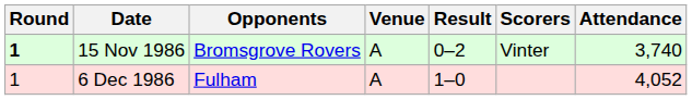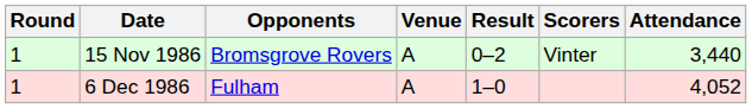15 Nov 1986 | Round: bold -> normal
15 Nov 1986 | Attendance: 3,740 -> 3,440
